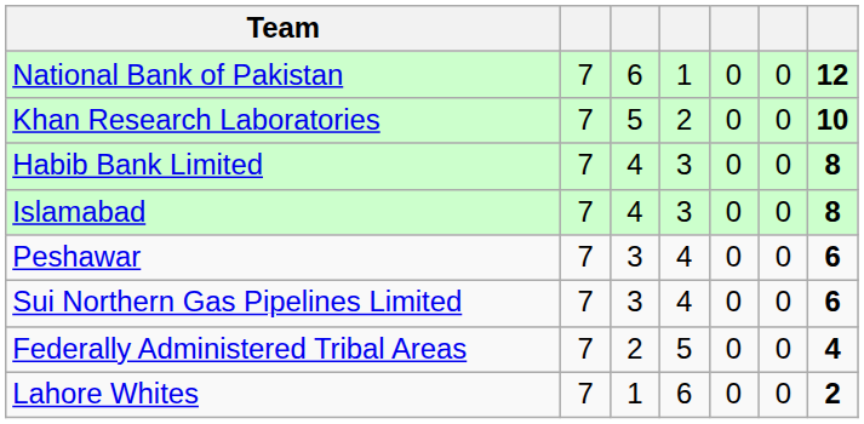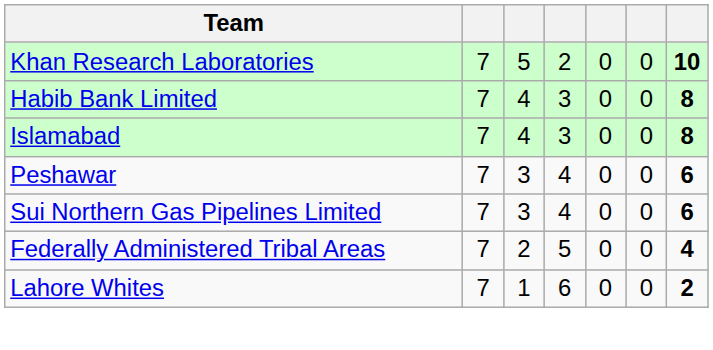- row: National Bank of Pakistan | 7 | 6 | 1 | 0 | 0 | 12
